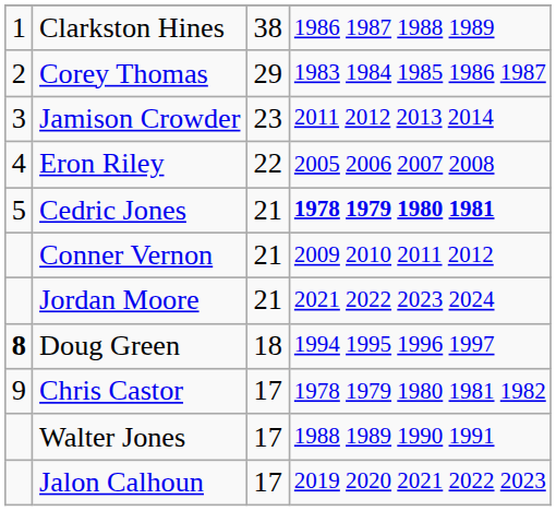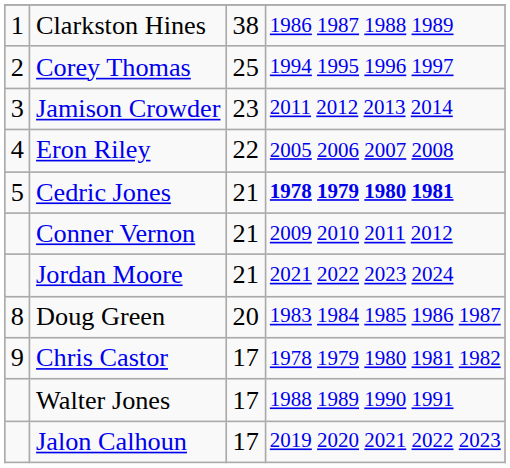Corey Thomas | column 3: 29 -> 25
Corey Thomas | column 4: 1983 1984 1985 1986 1987 -> 1994 1995 1996 1997
Doug Green | column 1: bold -> normal
Doug Green | column 3: 18 -> 20
Doug Green | column 4: 1994 1995 1996 1997 -> 1983 1984 1985 1986 1987
